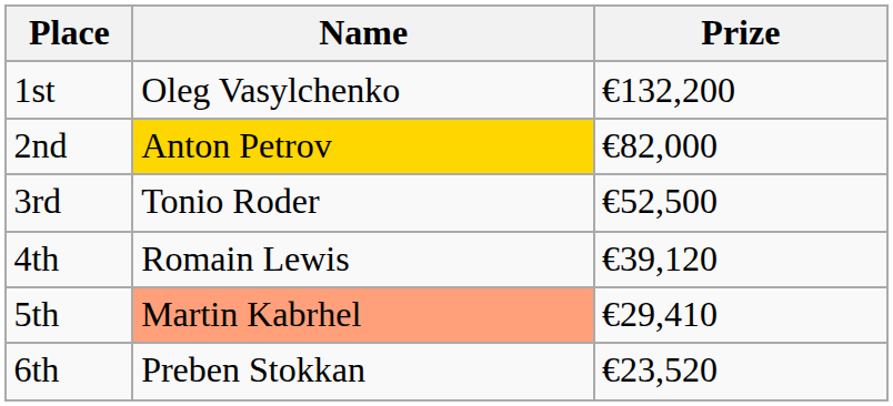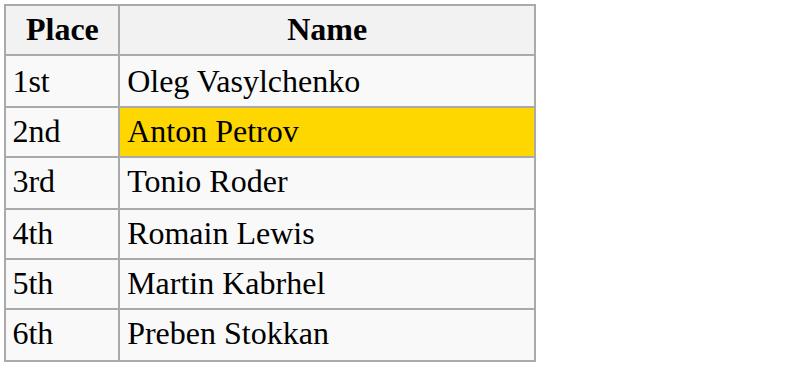- column: Prize | €132,200 | €82,000 | €52,500 | €39,120 | €29,410 | €23,520
5th | Name: lightsalmon background -> no background
